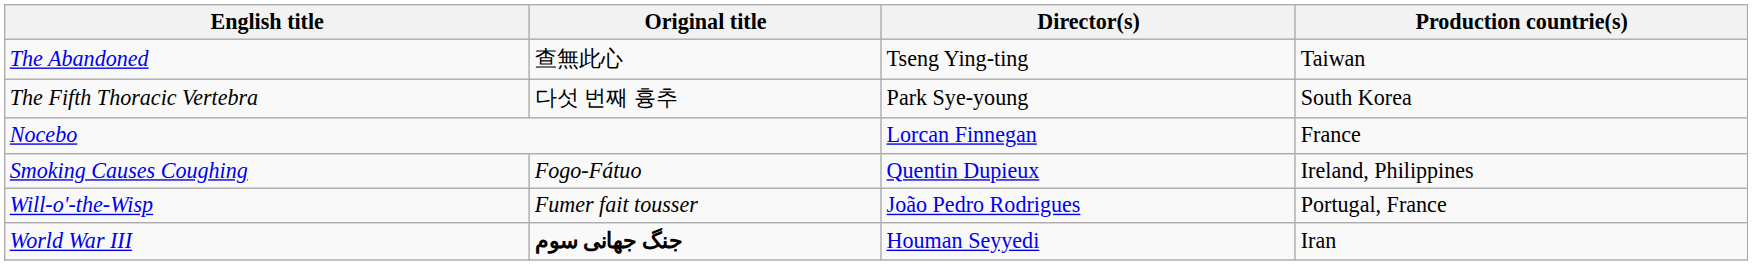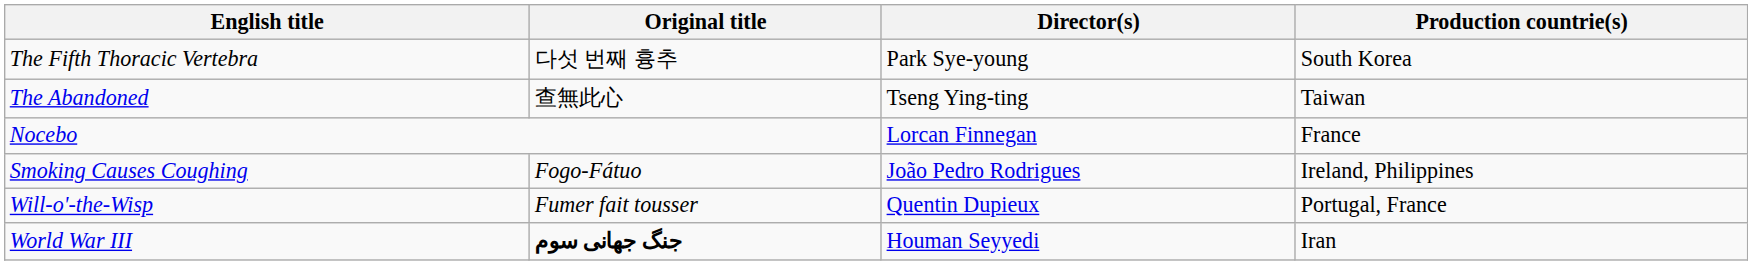rows swapped: The Abandoned <-> The Fifth Thoracic Vertebra
Smoking Causes Coughing | Director(s): Quentin Dupieux -> João Pedro Rodrigues
Will-o'-the-Wisp | Director(s): João Pedro Rodrigues -> Quentin Dupieux
